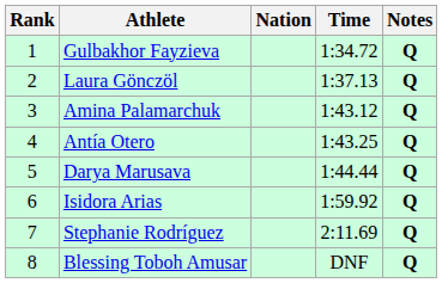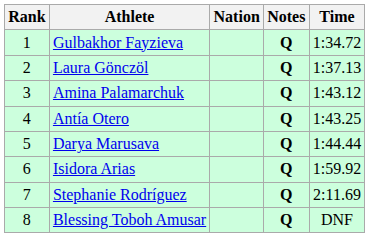columns swapped: Time <-> Notes
